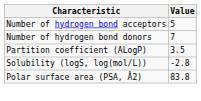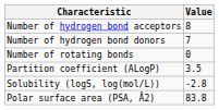Number of hydrogen bond acceptors | Value: 5 -> 8
+ row: Number of rotating bonds | 0
